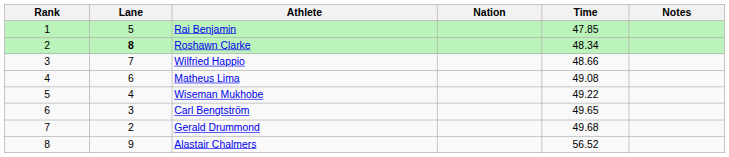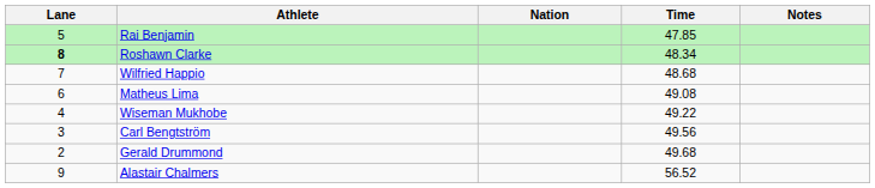- column: Rank | 1 | 2 | 3 | 4 | 5 | 6 | 7 | 8
Wilfried Happio | Time: 48.66 -> 48.68
Carl Bengtström | Time: 49.65 -> 49.56
